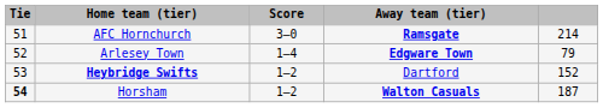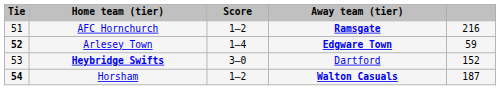AFC Hornchurch | Score: 3–0 -> 1–2
AFC Hornchurch | column 5: 214 -> 216
Arlesey Town | Tie: normal -> bold
Arlesey Town | column 5: 79 -> 59
Heybridge Swifts | Score: 1–2 -> 3–0
